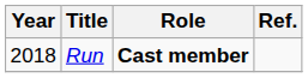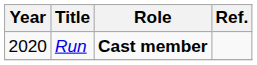Run | Year: 2018 -> 2020
